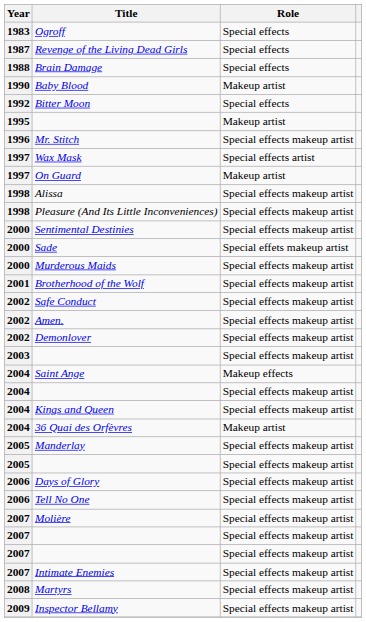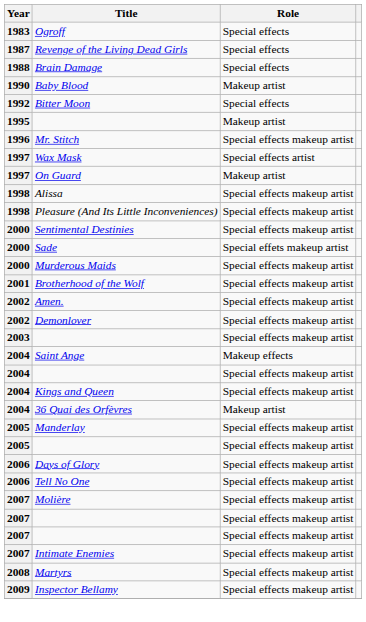- row: 2002 | Safe Conduct | Special effects makeup artist
